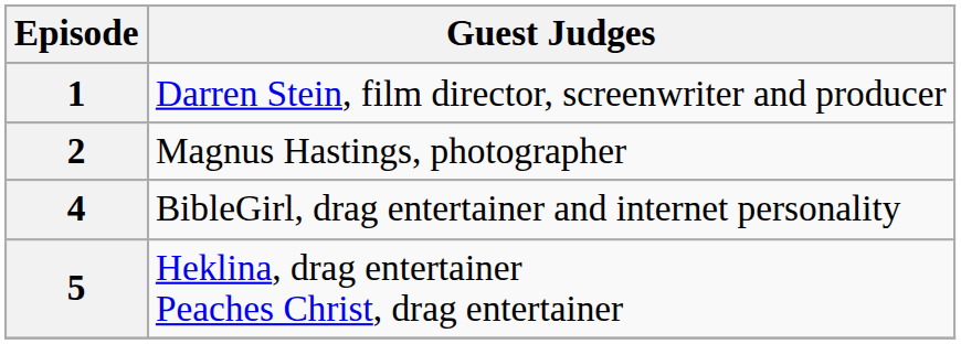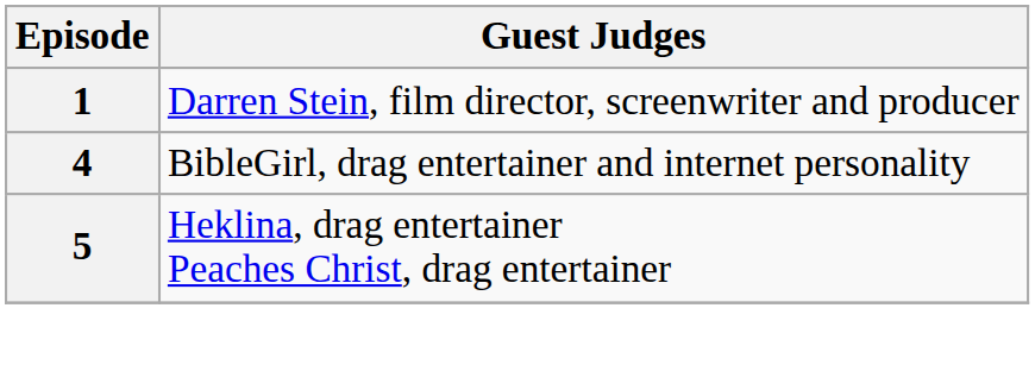- row: 2 | Magnus Hastings, photographer
